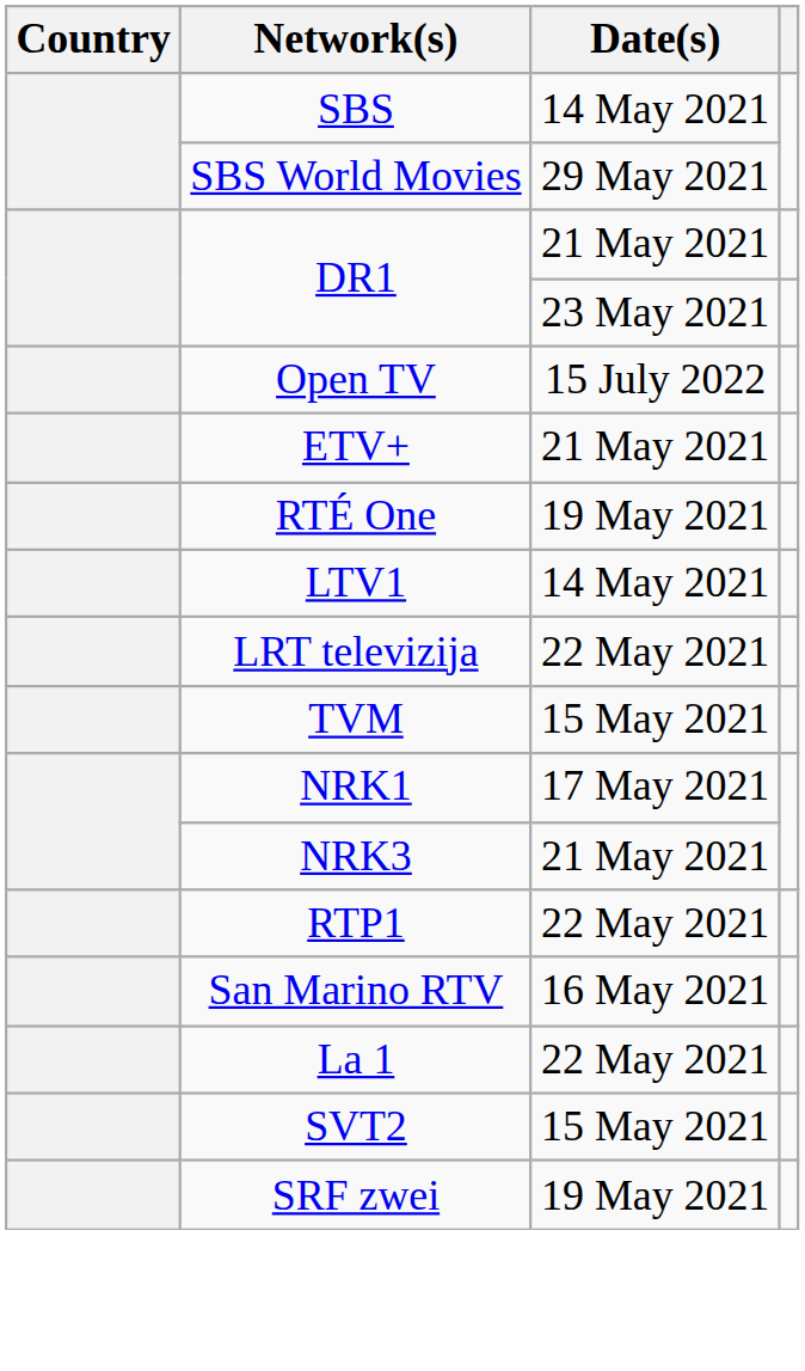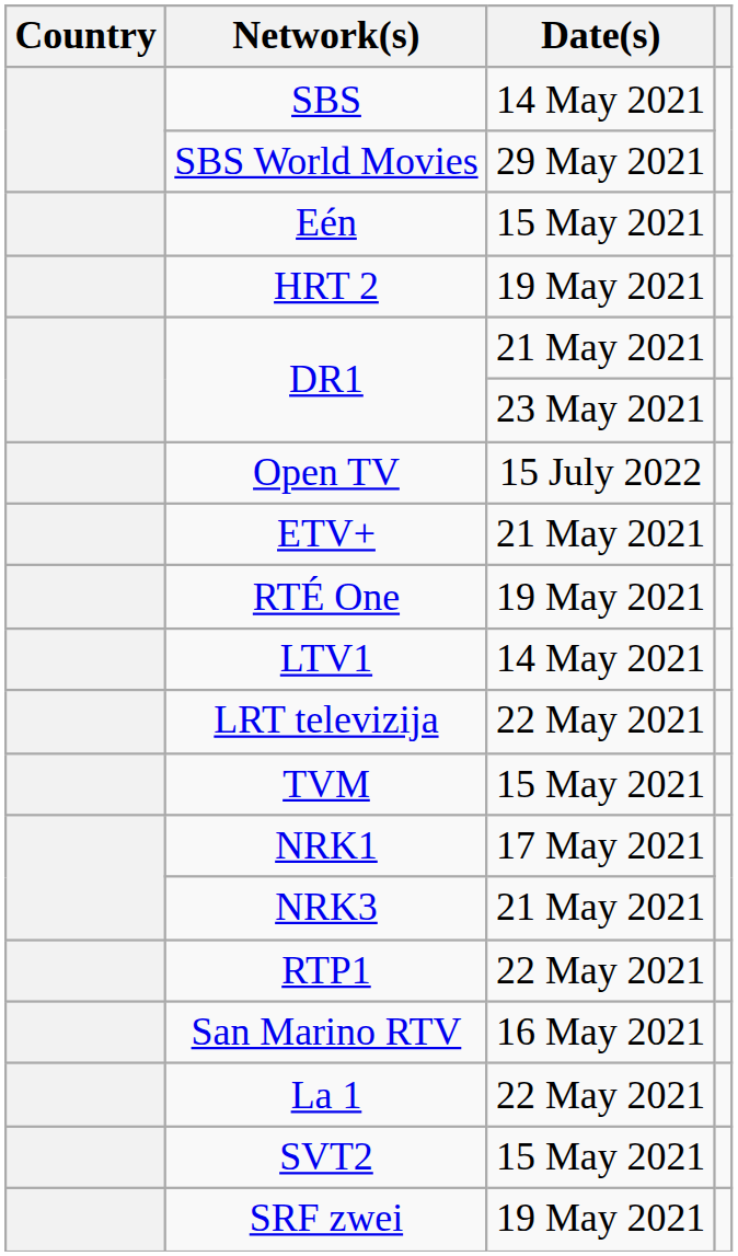+ row: Eén | 15 May 2021
+ row: HRT 2 | 19 May 2021
